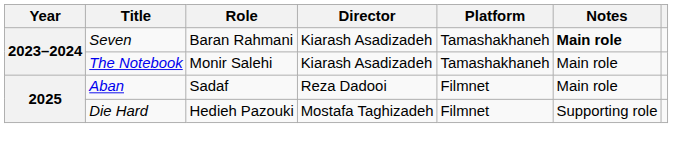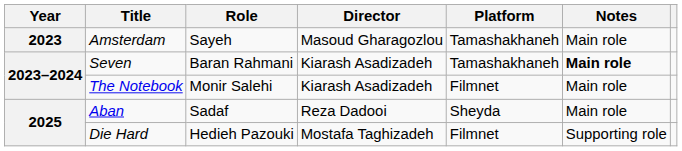+ row: 2023 | Amsterdam | Sayeh | Masoud Gharagozlou | Tamashakhaneh | Main role
The Notebook | Platform: Tamashakhaneh -> Filmnet
Aban | Platform: Filmnet -> Sheyda
